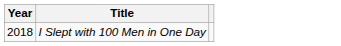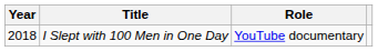+ column: Role | YouTube documentary
